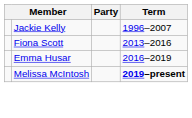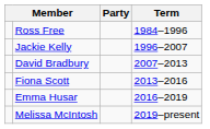+ row: Ross Free | 1984–1996
+ row: David Bradbury | 2007–2013
Melissa McIntosh | Term: bold -> normal
